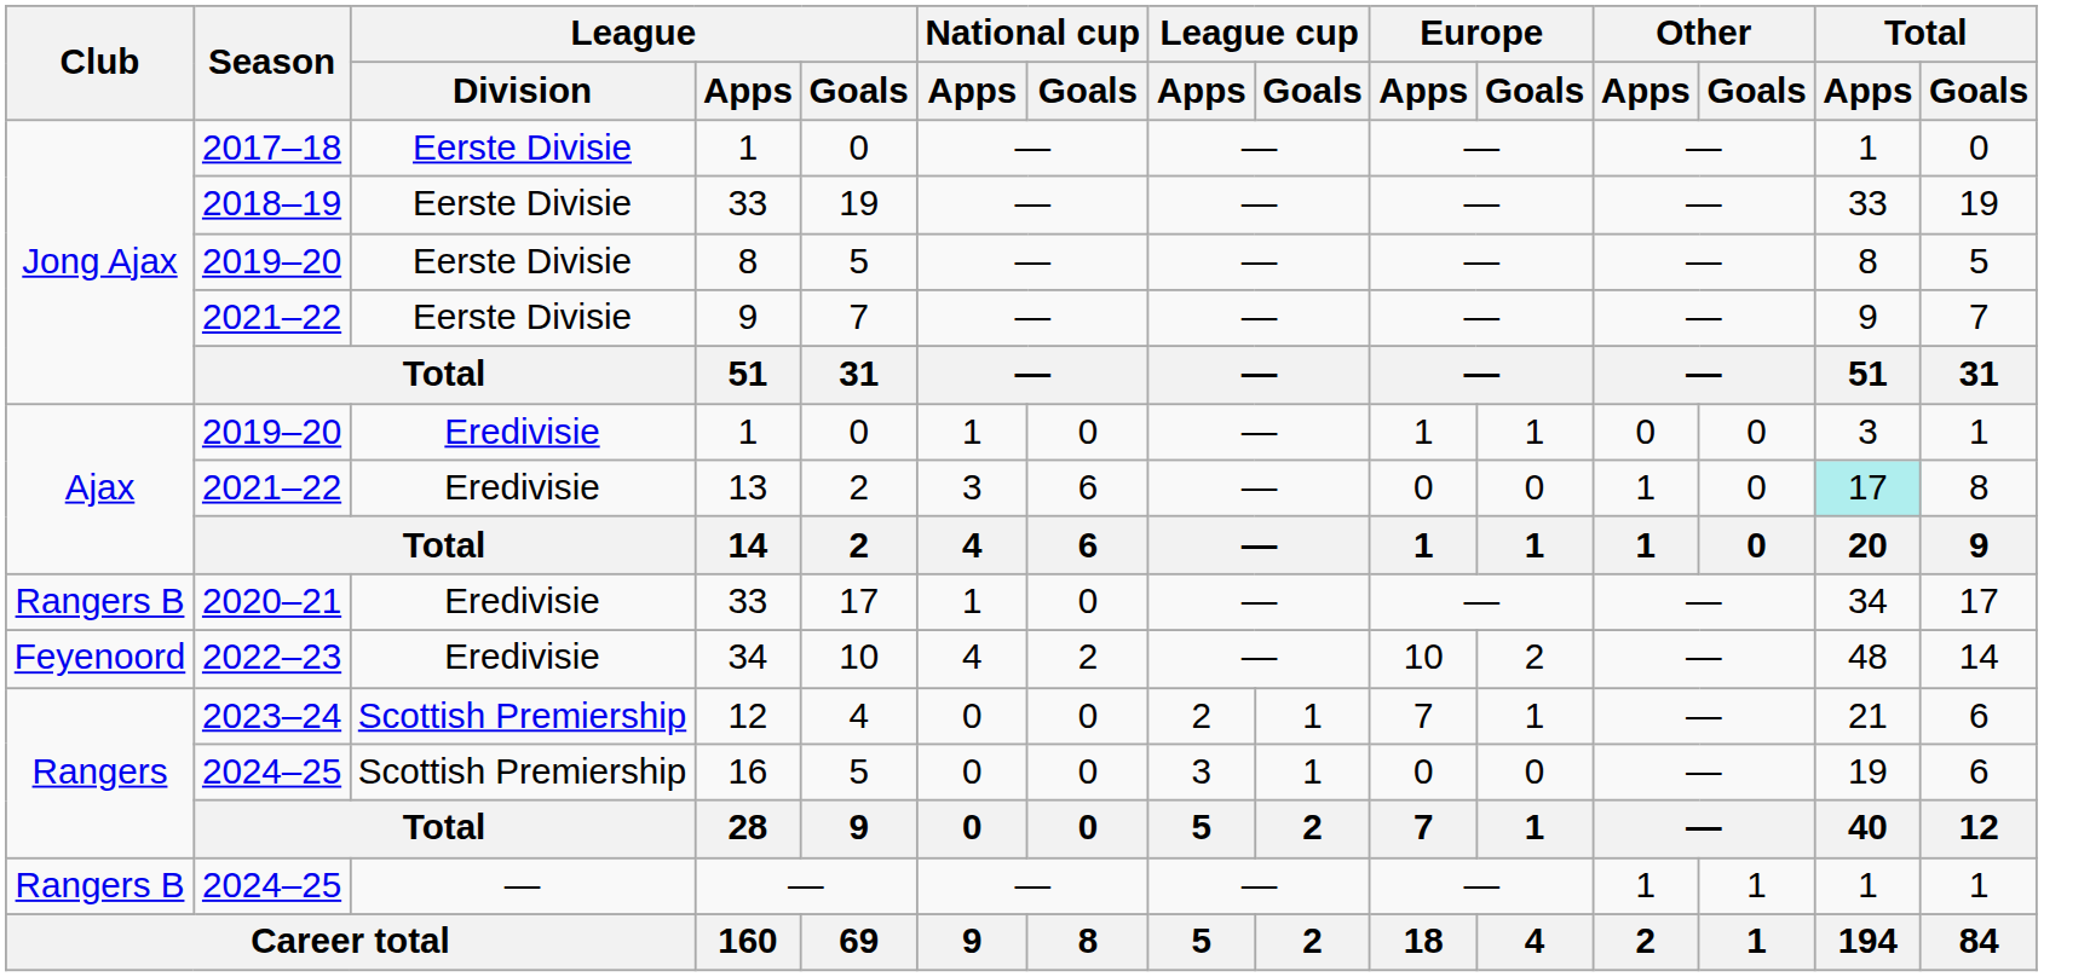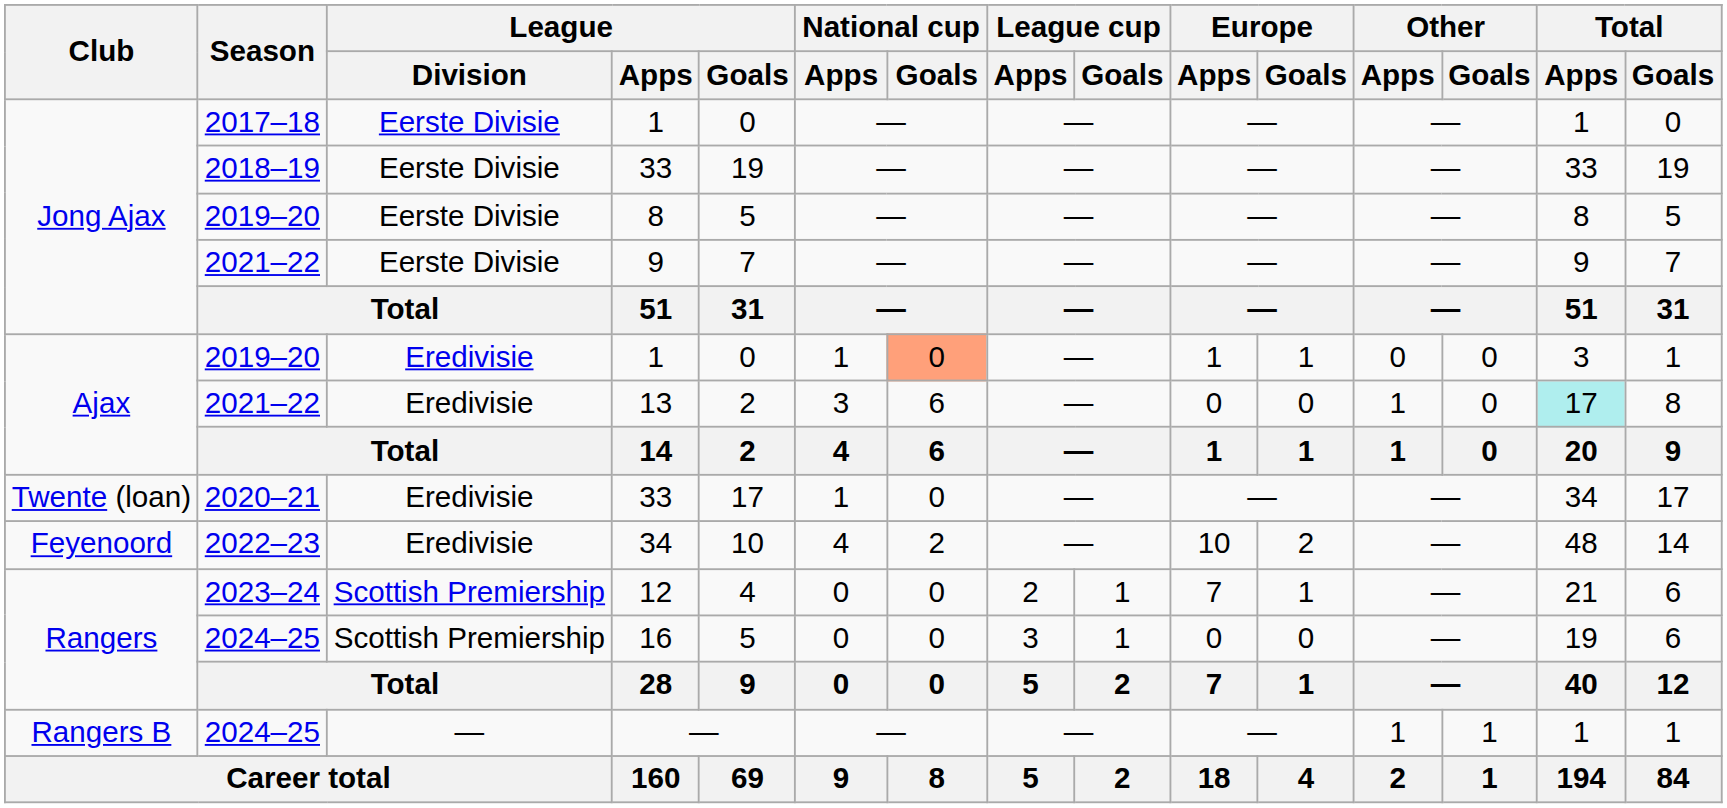2019–20 / 1 | National cup / Goals: no background -> lightsalmon background
2020–21 / 33 | Club: Rangers B -> Twente (loan)
